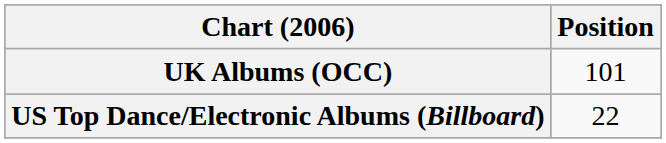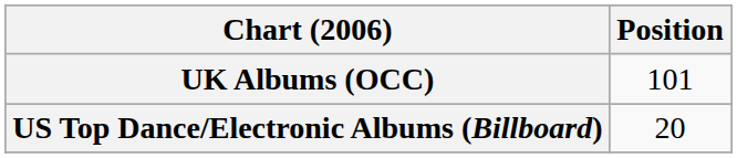US Top Dance/Electronic Albums (Billboard) | Position: 22 -> 20
